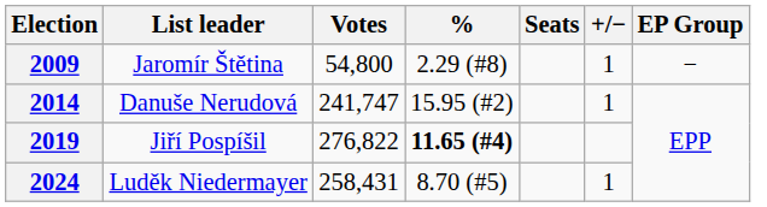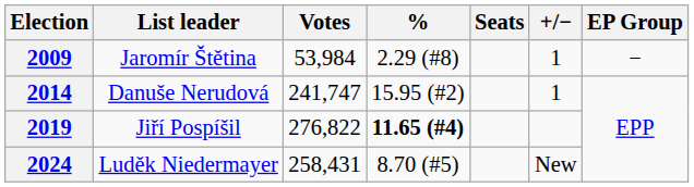2009 | Votes: 54,800 -> 53,984
2024 | +/−: 1 -> New
